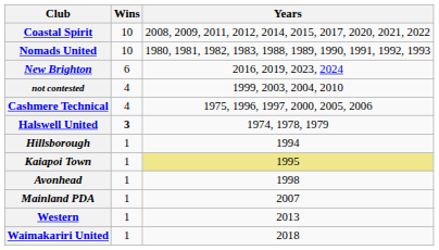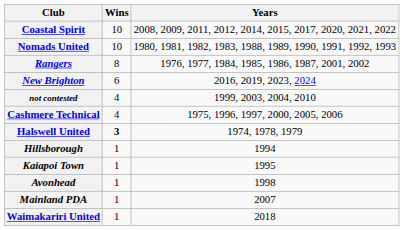+ row: Rangers | 8 | 1976, 1977, 1984, 1985, 1986, 1987, 2001, 2002
Kaiapoi Town | Years: khaki background -> no background
- row: Western | 1 | 2013
